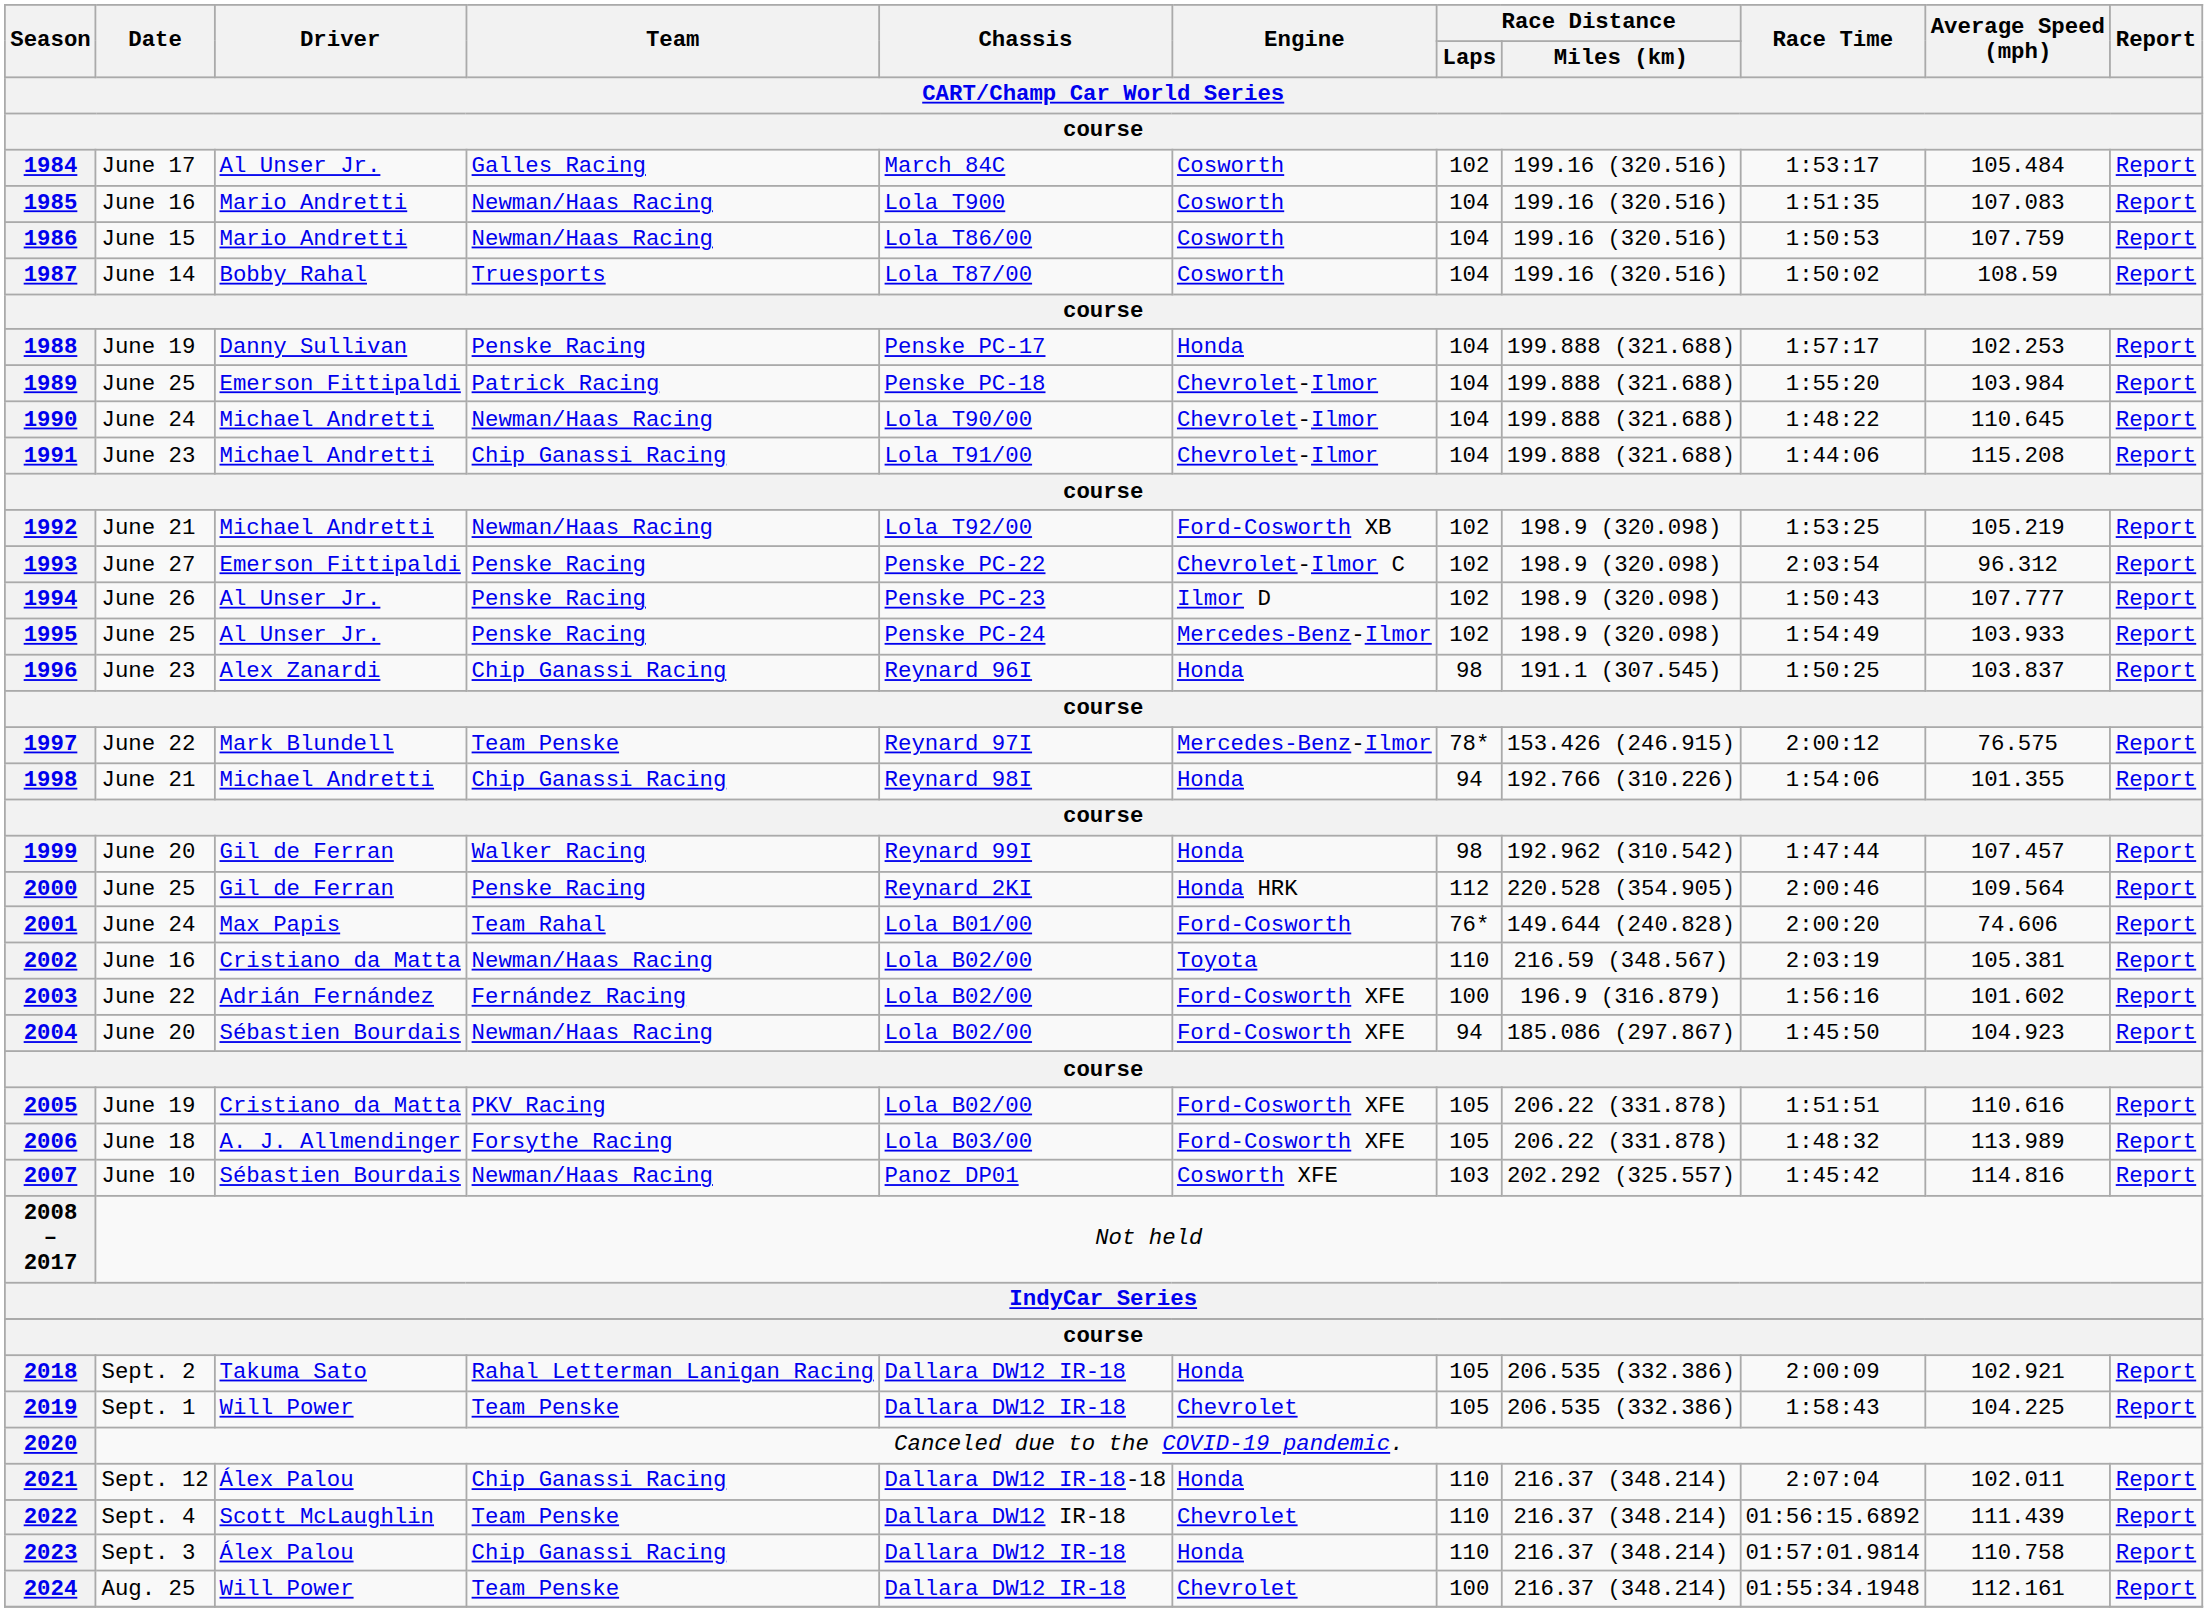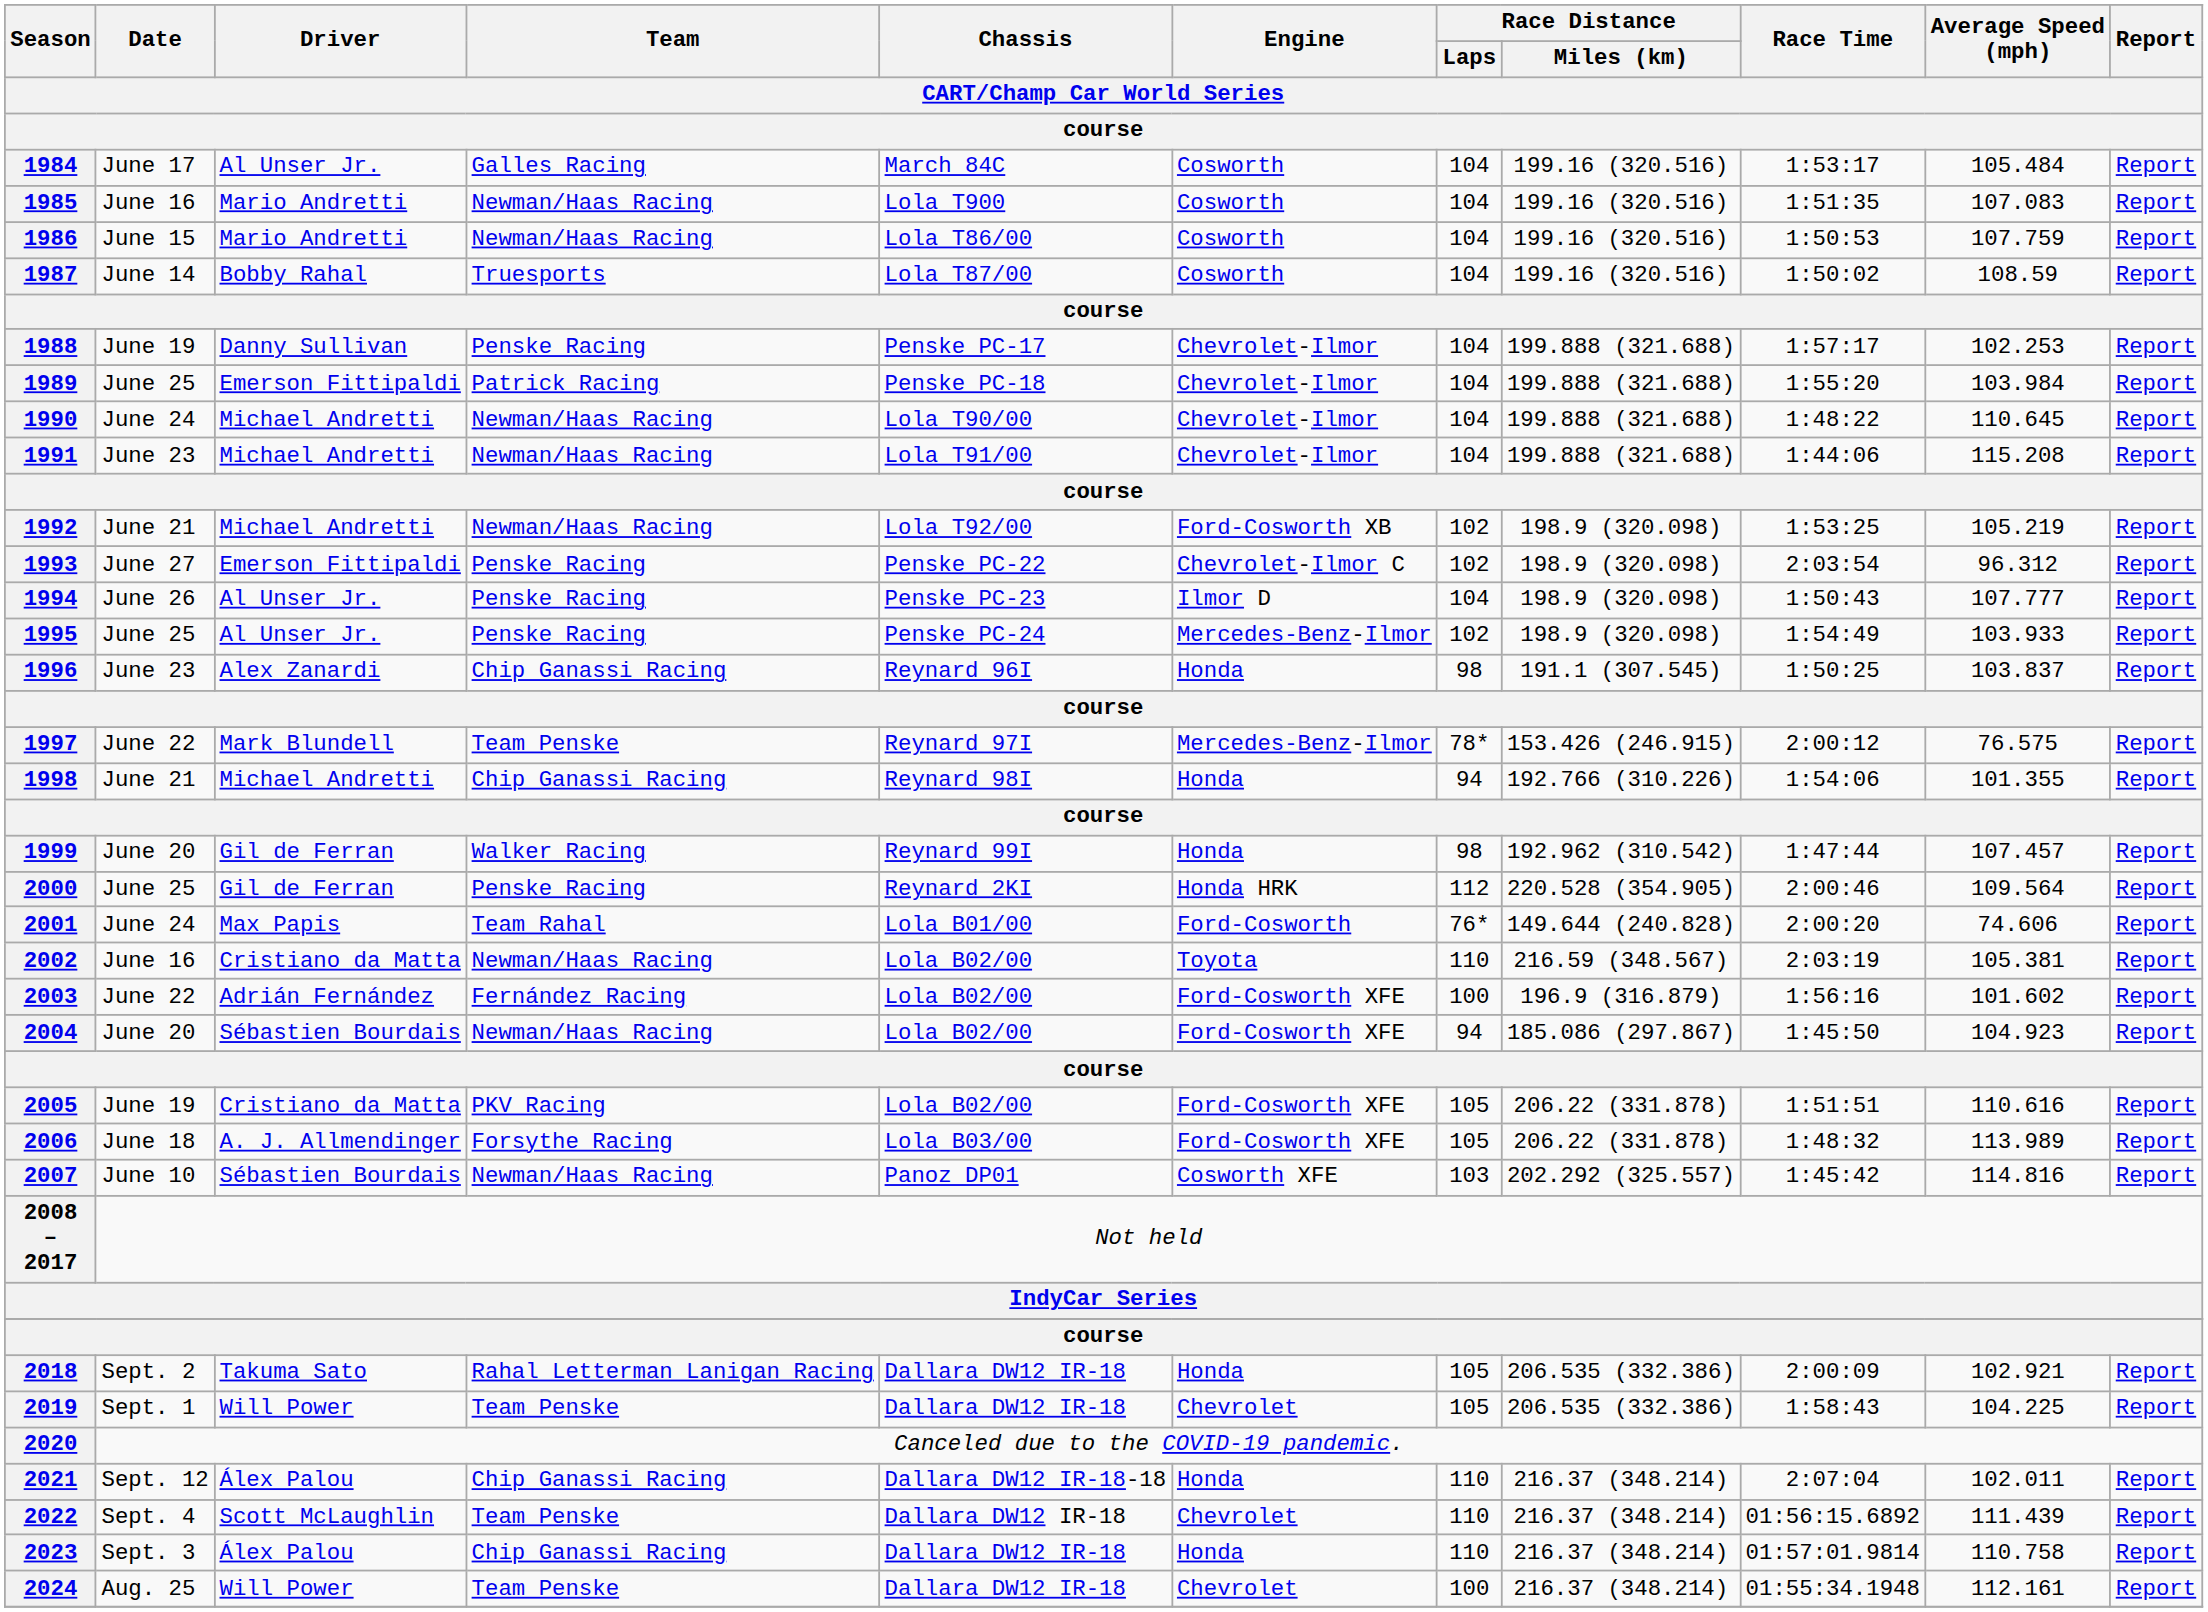1984 | Race Distance / Laps / CART/Champ Car World Series / course: 102 -> 104
1988 | Engine / CART/Champ Car World Series / course: Honda -> Chevrolet-Ilmor
1991 | Team / CART/Champ Car World Series / course: Chip Ganassi Racing -> Newman/Haas Racing
1994 | Race Distance / Laps / CART/Champ Car World Series / course: 102 -> 104
